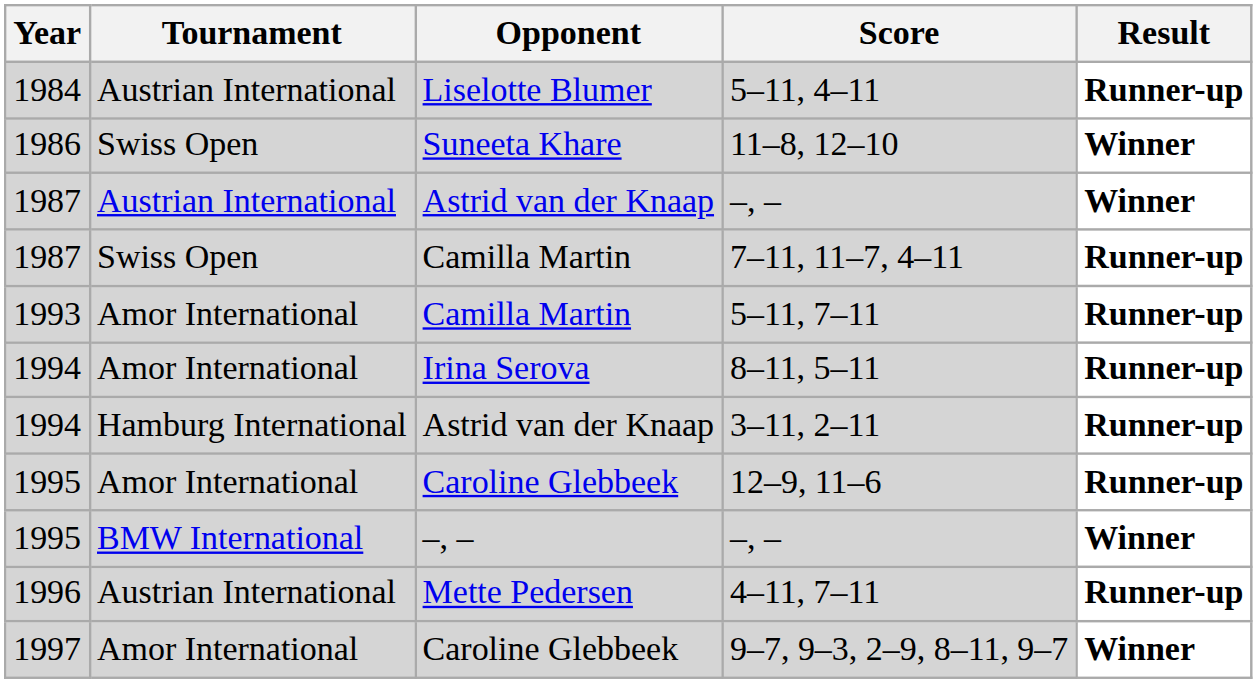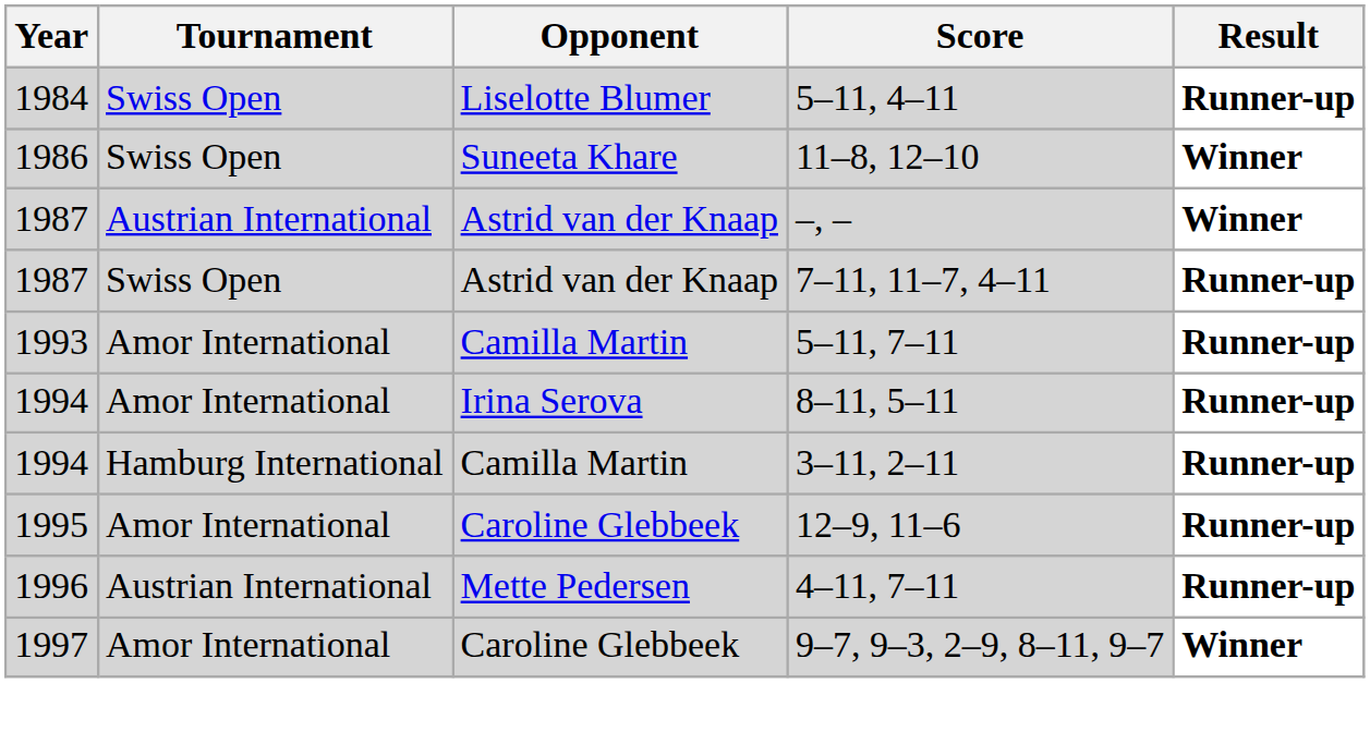5–11, 4–11 | Tournament: Austrian International -> Swiss Open
7–11, 11–7, 4–11 | Opponent: Camilla Martin -> Astrid van der Knaap
3–11, 2–11 | Opponent: Astrid van der Knaap -> Camilla Martin
- row: 1995 | BMW International | –, – | –, – | Winner
